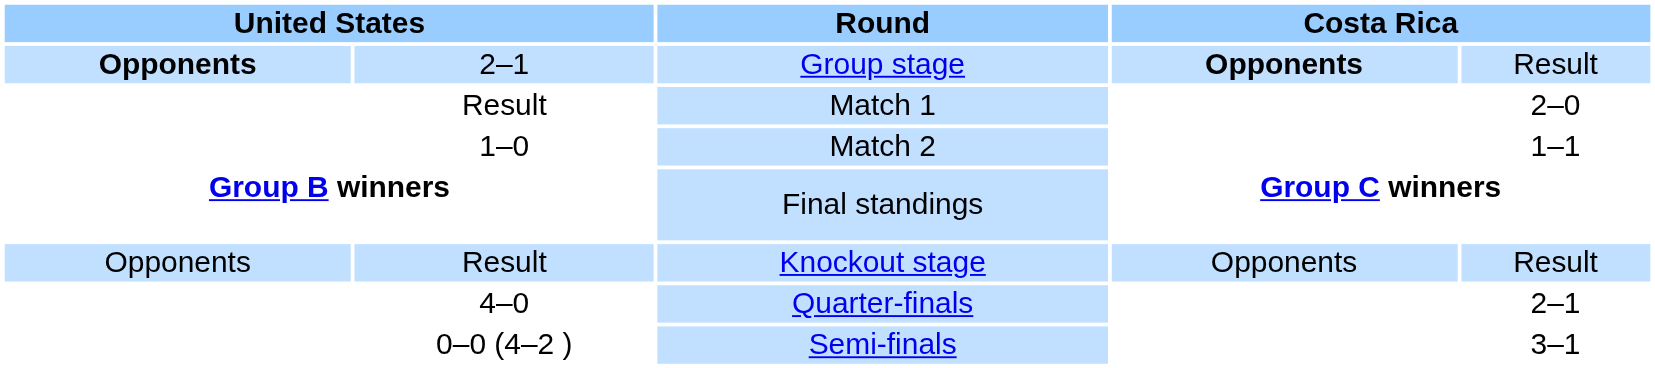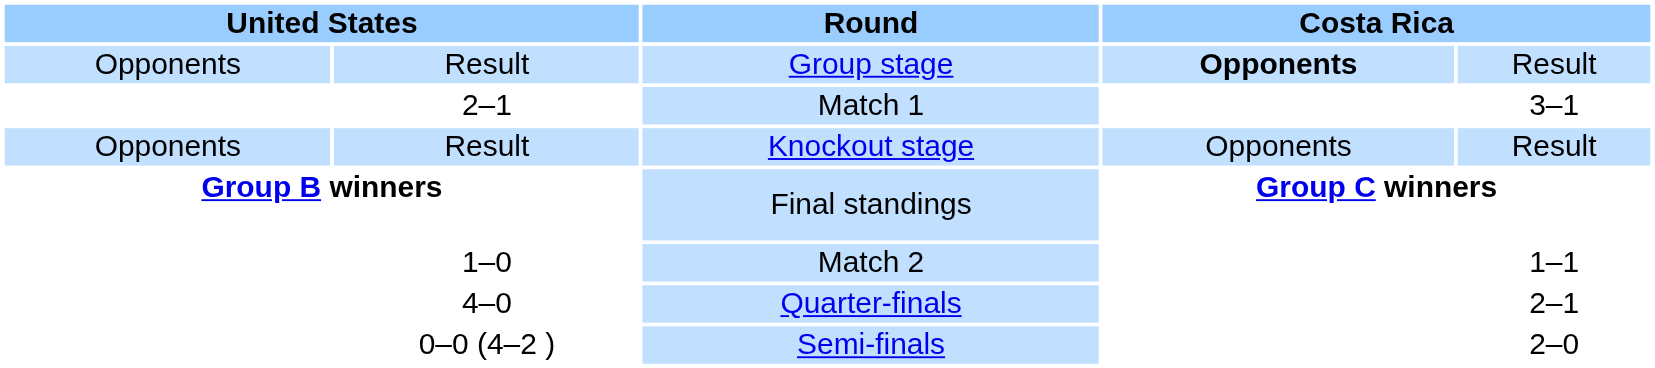Group stage | column 1: bold -> normal
Group stage | column 2: 2–1 -> Result
Match 1 | column 2: Result -> 2–1
Match 1 | column 5: 2–0 -> 3–1
rows swapped: Match 2 <-> Knockout stage
Semi-finals | column 5: 3–1 -> 2–0
